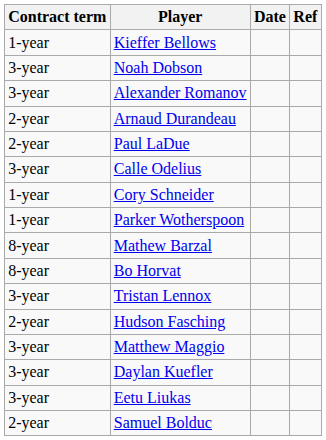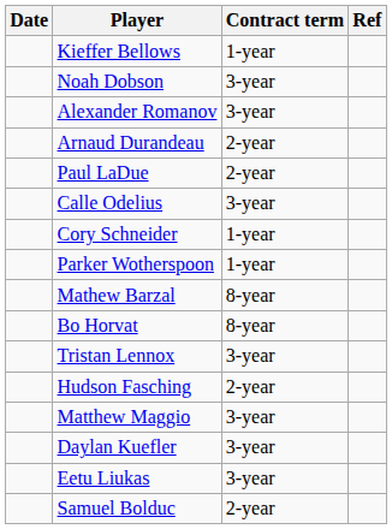columns swapped: Date <-> Contract term
